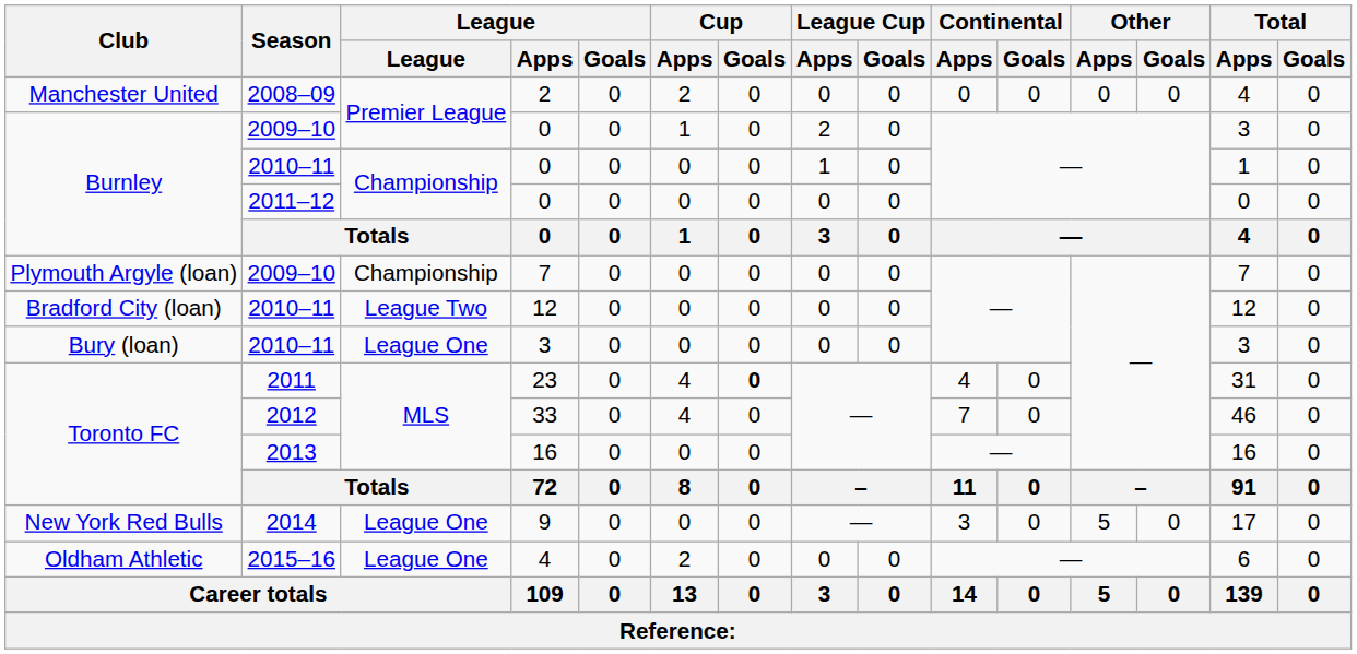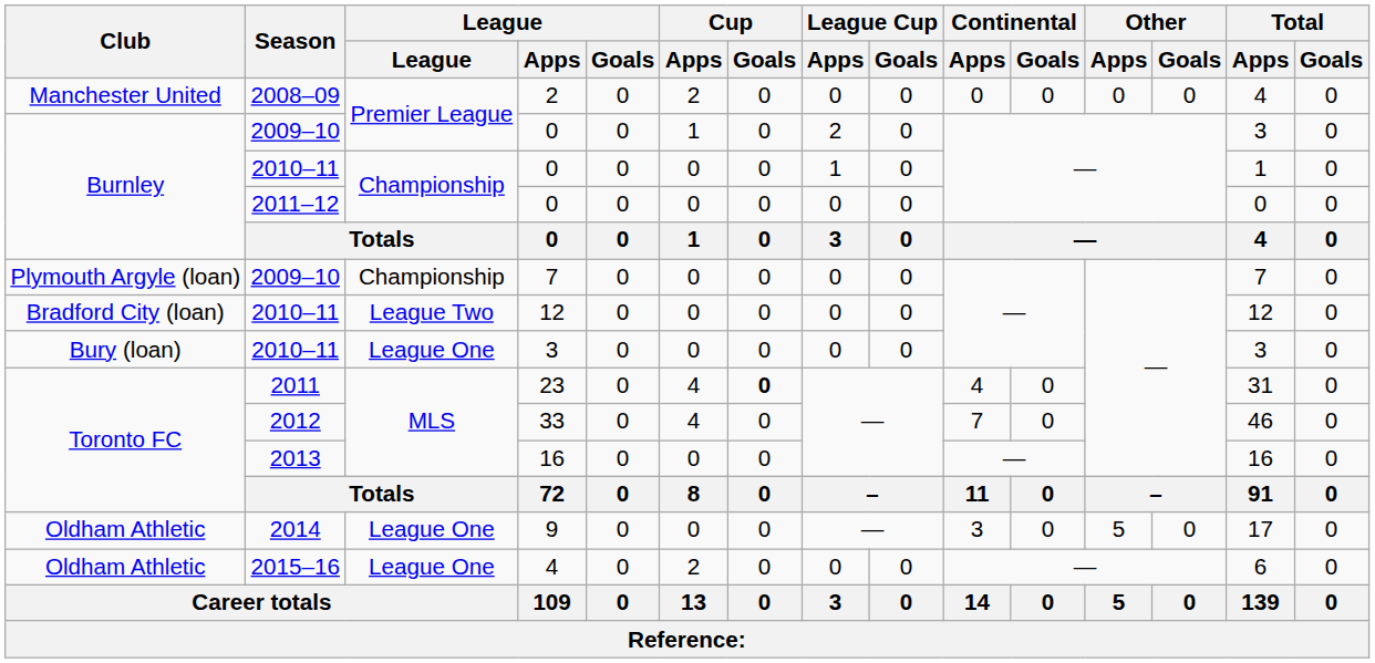9 | Club: New York Red Bulls -> Oldham Athletic
